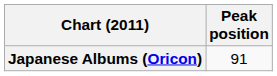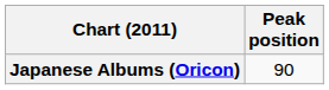Japanese Albums (Oricon) | Peak position: 91 -> 90
